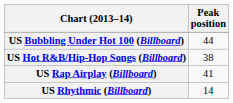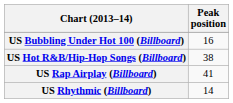US Bubbling Under Hot 100 (Billboard) | Peak position: 44 -> 16
